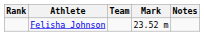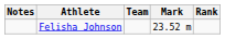columns swapped: Rank <-> Notes
